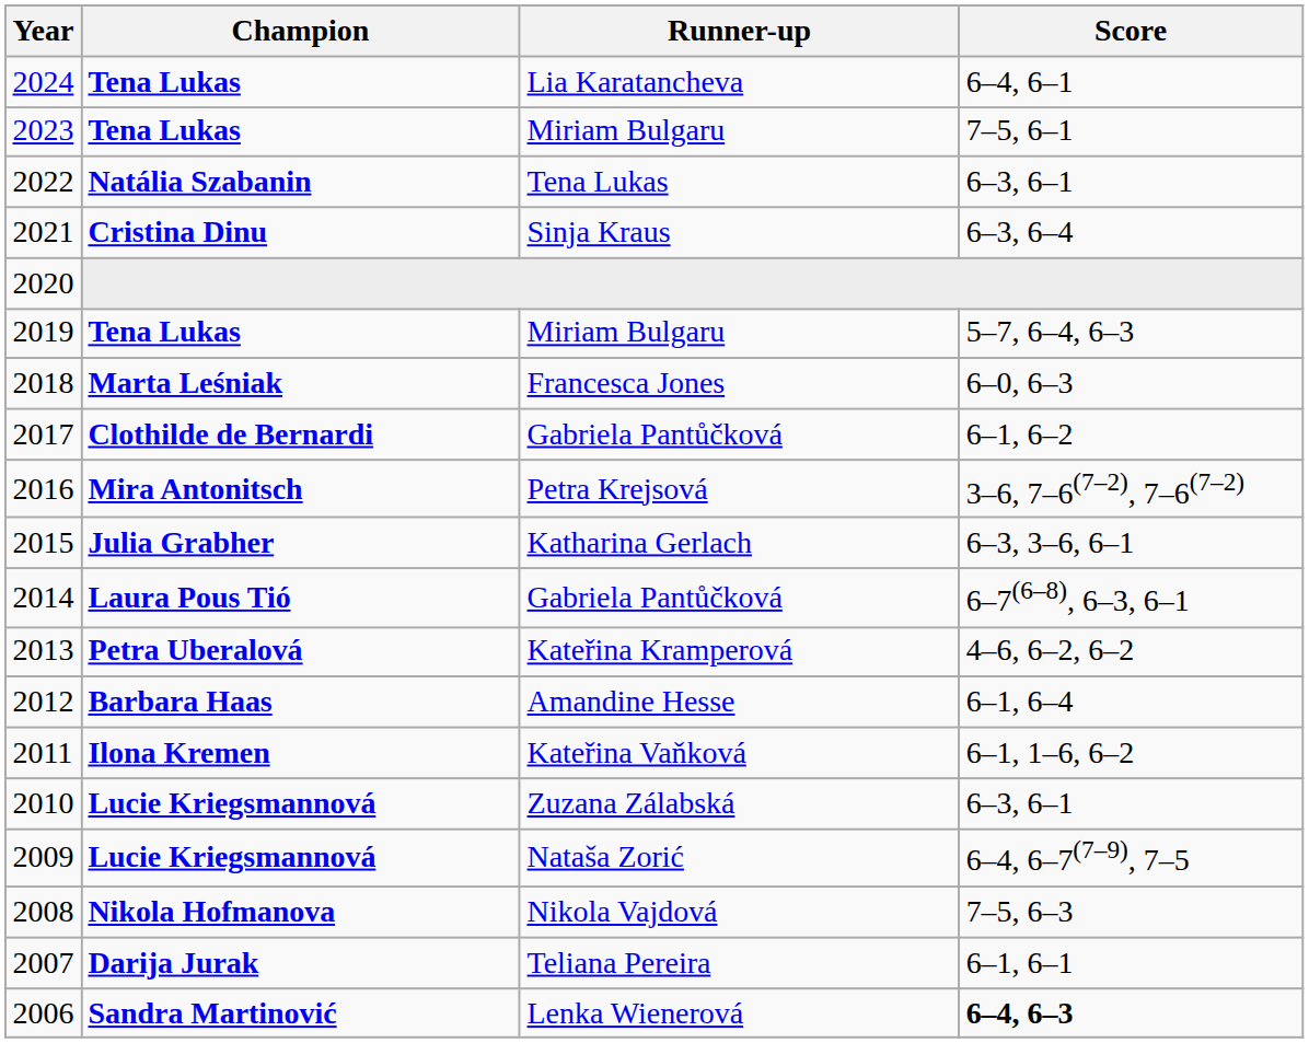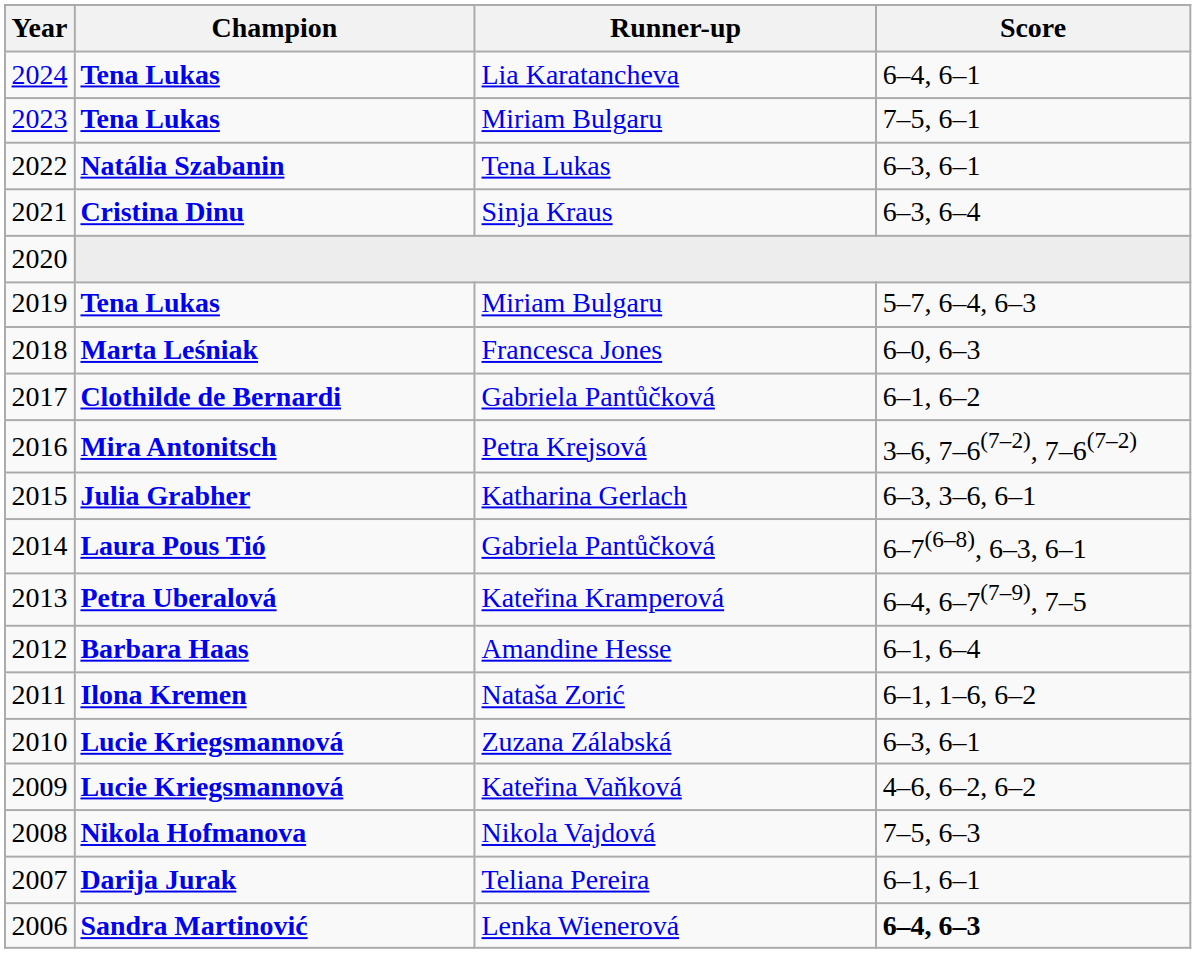2013 | Score: 4–6, 6–2, 6–2 -> 6–4, 6–7(7–9), 7–5
2011 | Runner-up: Kateřina Vaňková -> Nataša Zorić
2009 | Runner-up: Nataša Zorić -> Kateřina Vaňková
2009 | Score: 6–4, 6–7(7–9), 7–5 -> 4–6, 6–2, 6–2
